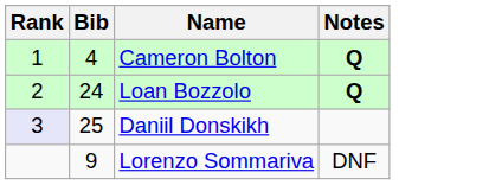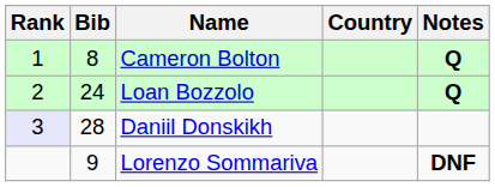+ column: Country
Cameron Bolton | Bib: 4 -> 8
Daniil Donskikh | Bib: 25 -> 28
Lorenzo Sommariva | Notes: normal -> bold
